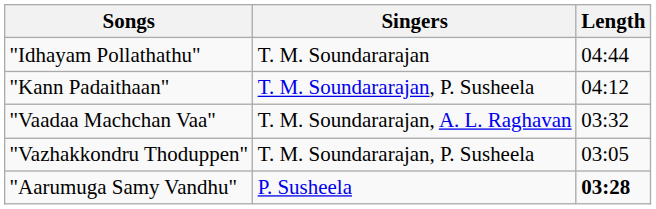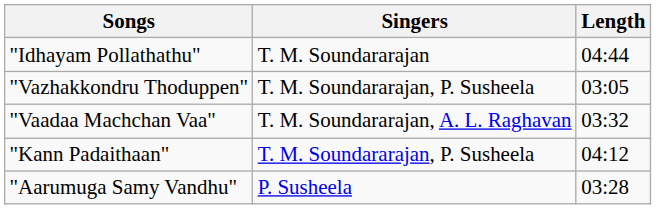rows swapped: "Kann Padaithaan" <-> "Vazhakkondru Thoduppen"
"Aarumuga Samy Vandhu" | Length: bold -> normal
